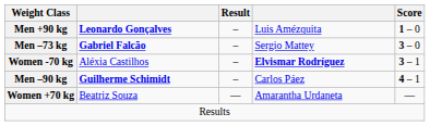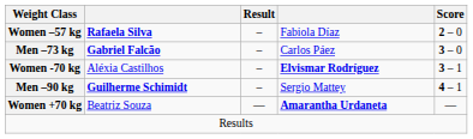- row: Men +90 kg | Leonardo Gonçalves | – | Luis Amézquita | 1 – 0
+ row: Women –57 kg | Rafaela Silva | – | Fabiola Díaz | 2 – 0
Men –73 kg | column 4: Sergio Mattey -> Carlos Páez
Men –90 kg | column 4: Carlos Páez -> Sergio Mattey
Women +70 kg | column 4: normal -> bold
